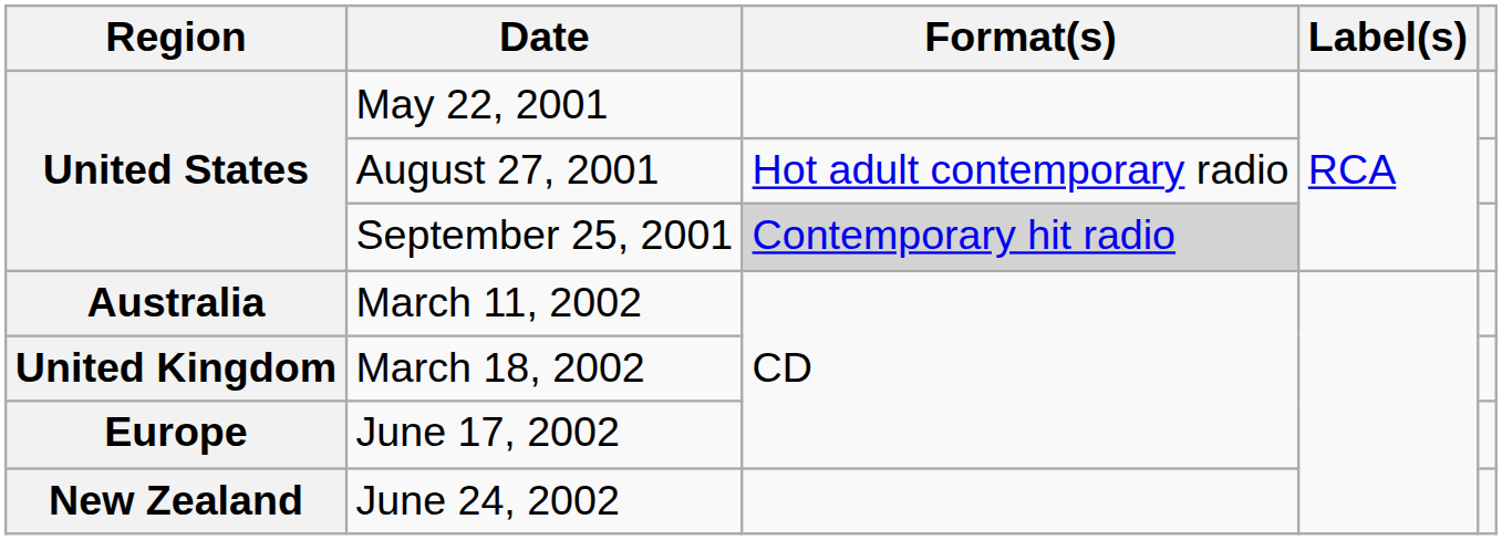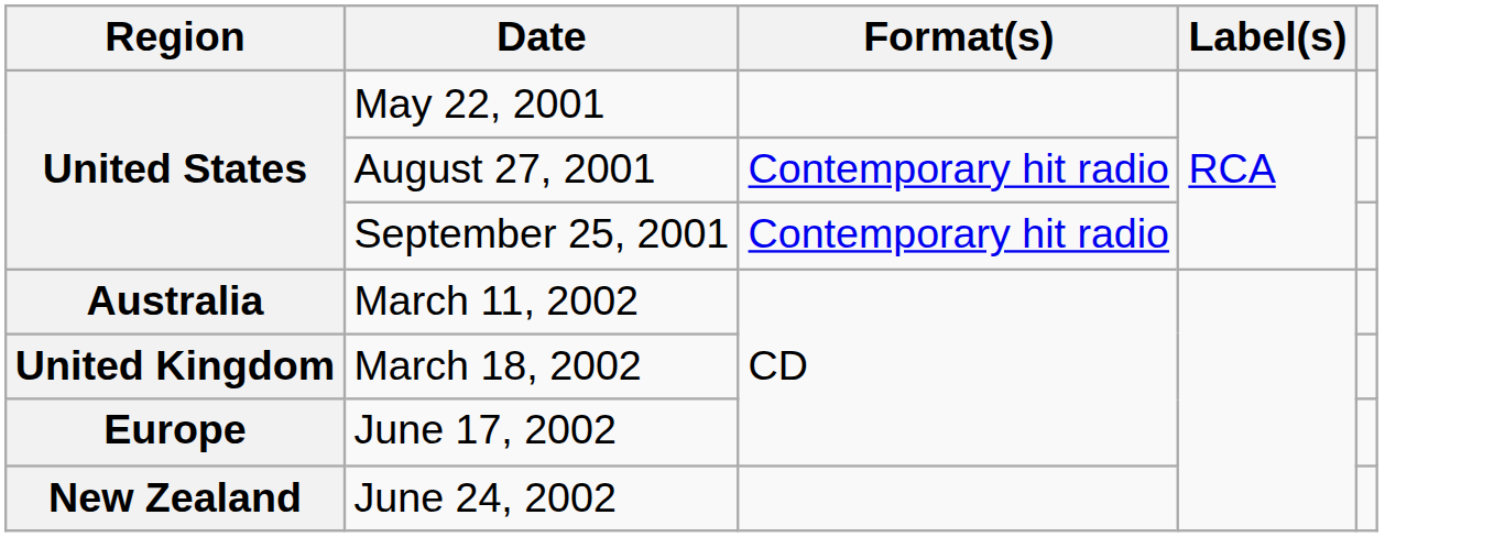August 27, 2001 | Format(s): Hot adult contemporary radio -> Contemporary hit radio
September 25, 2001 | Format(s): lightgrey background -> no background
